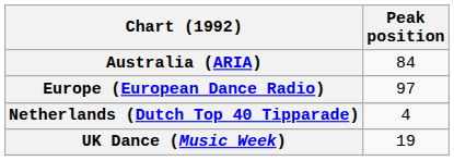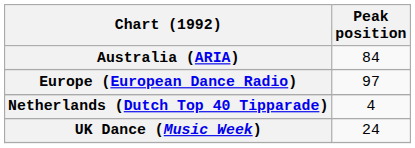UK Dance (Music Week) | Peak position: 19 -> 24
